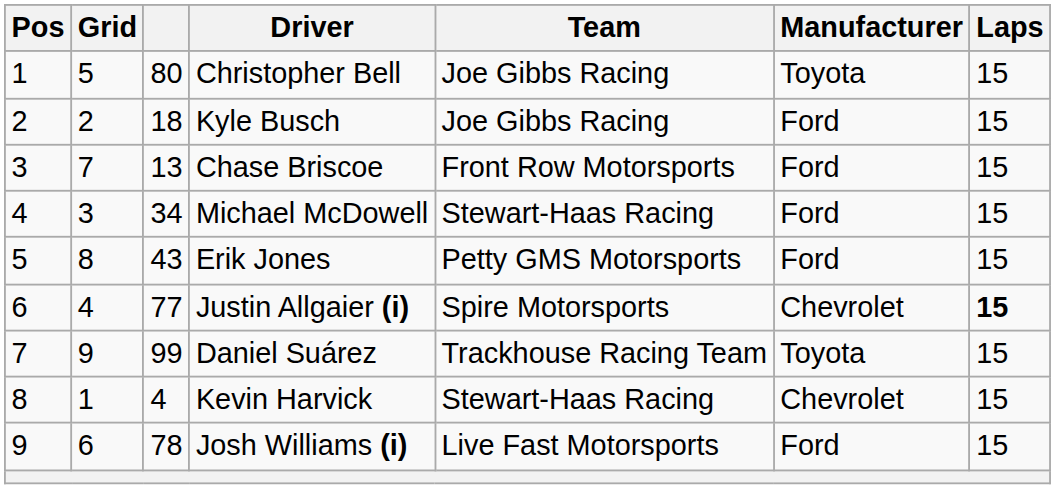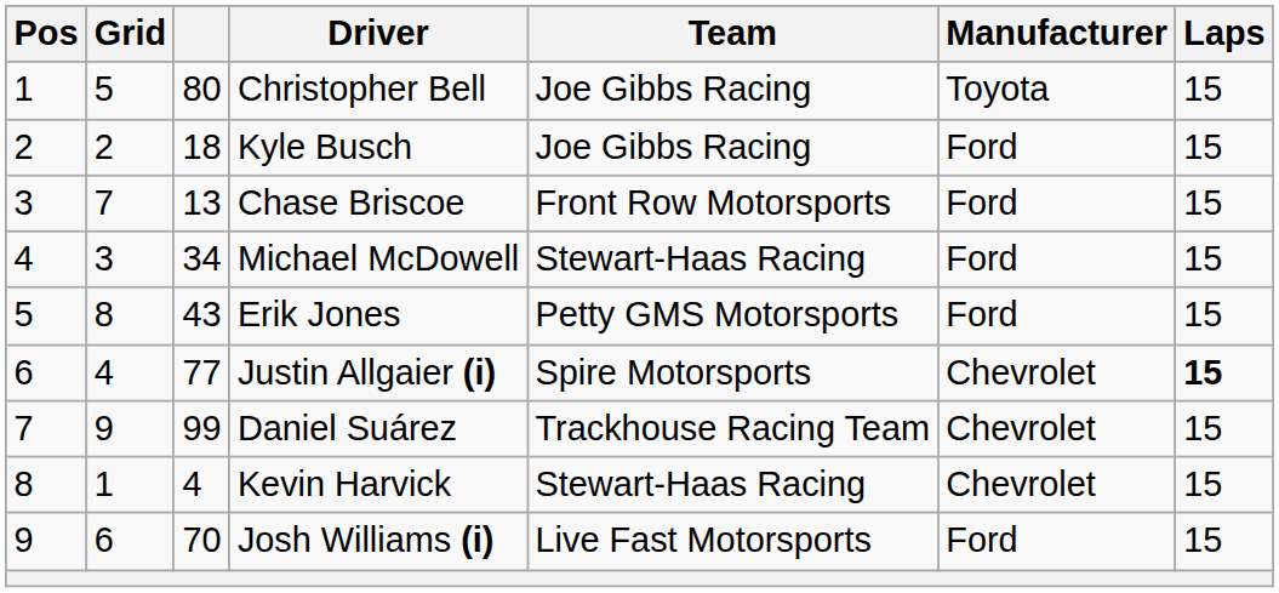Daniel Suárez | Manufacturer: Toyota -> Chevrolet
Josh Williams (i) | column 3: 78 -> 70
